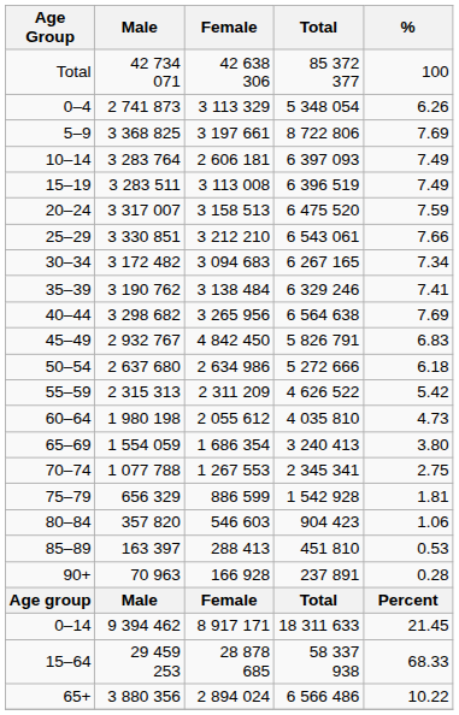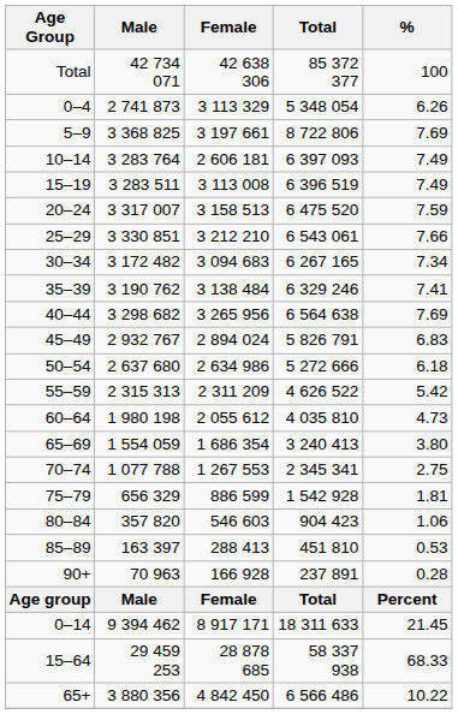45–49 | Female: 4 842 450 -> 2 894 024
65+ | Female: 2 894 024 -> 4 842 450
